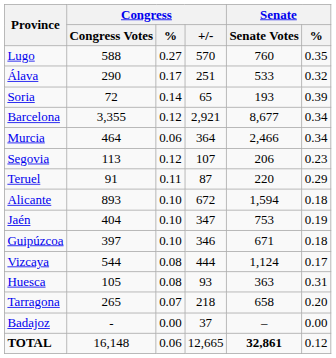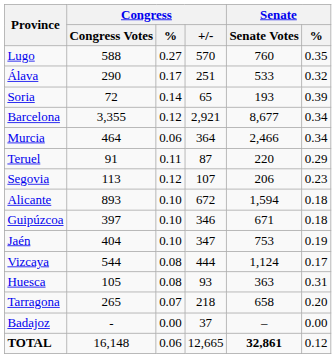rows swapped: Teruel <-> Segovia
rows swapped: Jaén <-> Guipúzcoa
